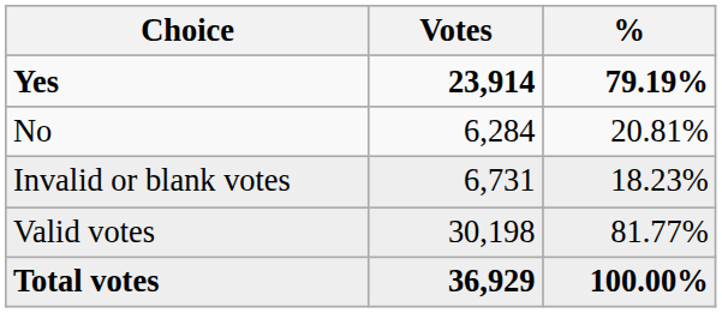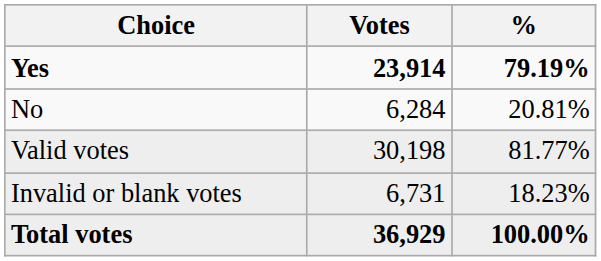rows swapped: Valid votes <-> Invalid or blank votes
